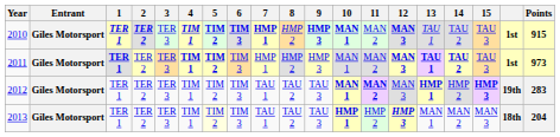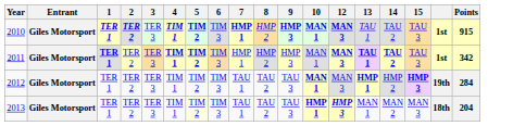- column: 11 | MAN 2 | MAN 2 | MAN 2 | HMP 2
2010 | 6: bold -> normal
2011 | Points: 973 -> 342
2012 | Points: 283 -> 284
